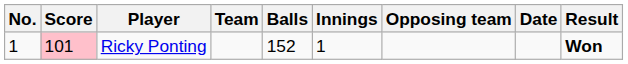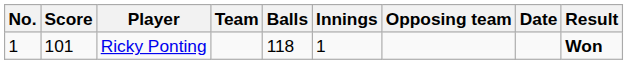Ricky Ponting | Score: pink background -> no background
Ricky Ponting | Balls: 152 -> 118
